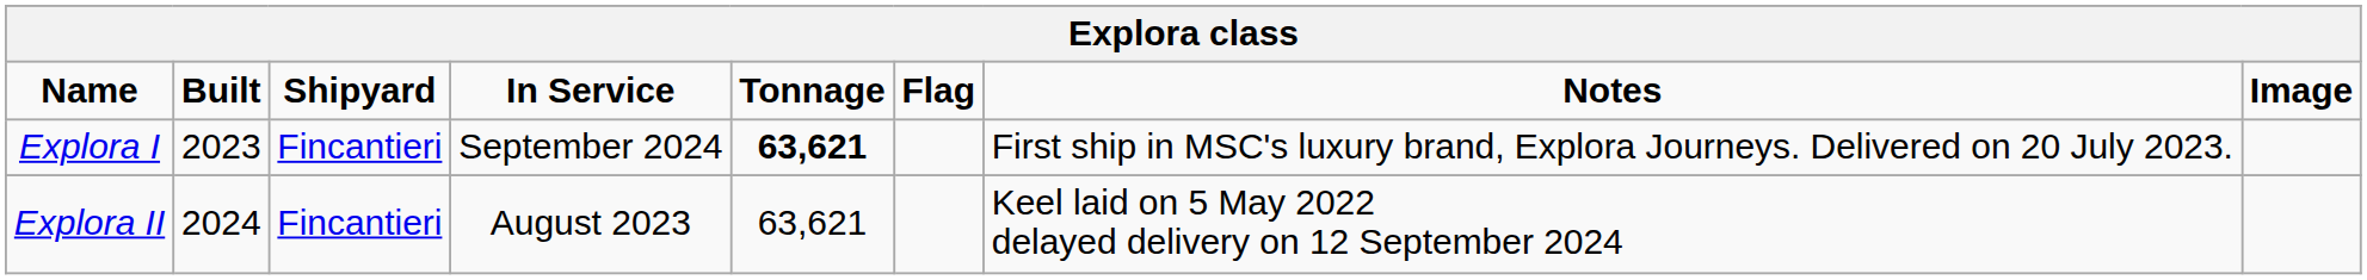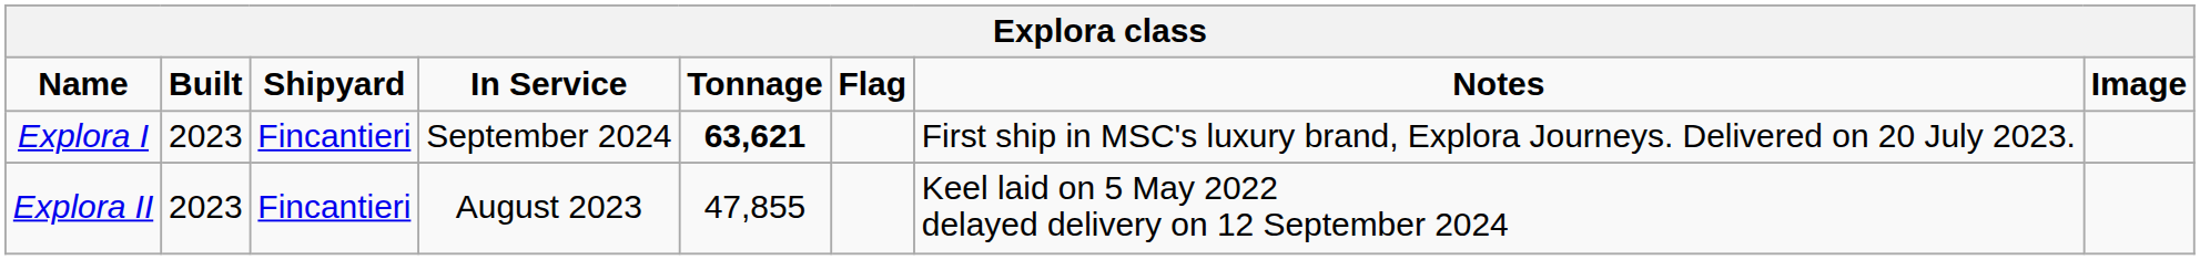Explora II | Built: 2024 -> 2023
Explora II | Tonnage: 63,621 -> 47,855
